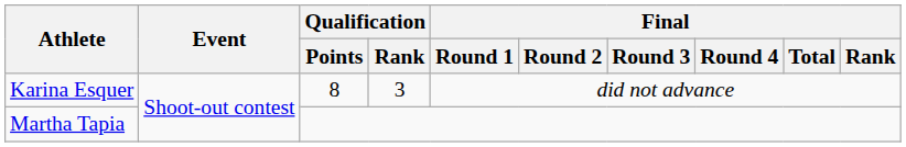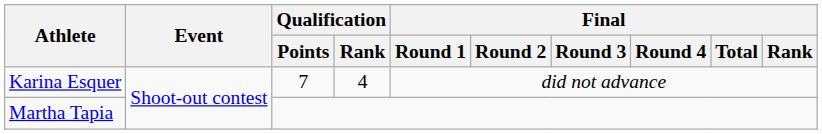Karina Esquer | Qualification / Points: 8 -> 7
Karina Esquer | Qualification / Rank: 3 -> 4
